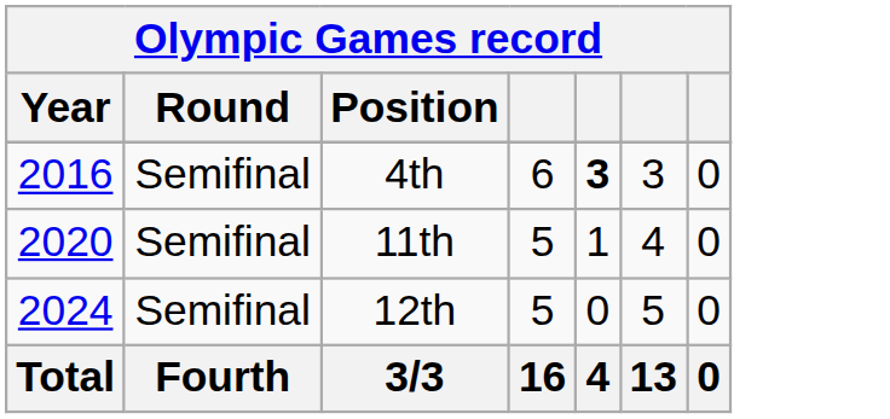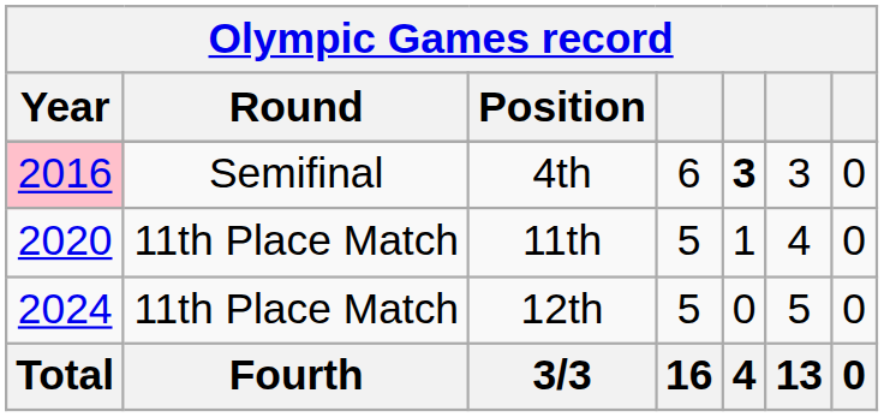4th | Year: no background -> pink background
11th | Round: Semifinal -> 11th Place Match
12th | Round: Semifinal -> 11th Place Match
